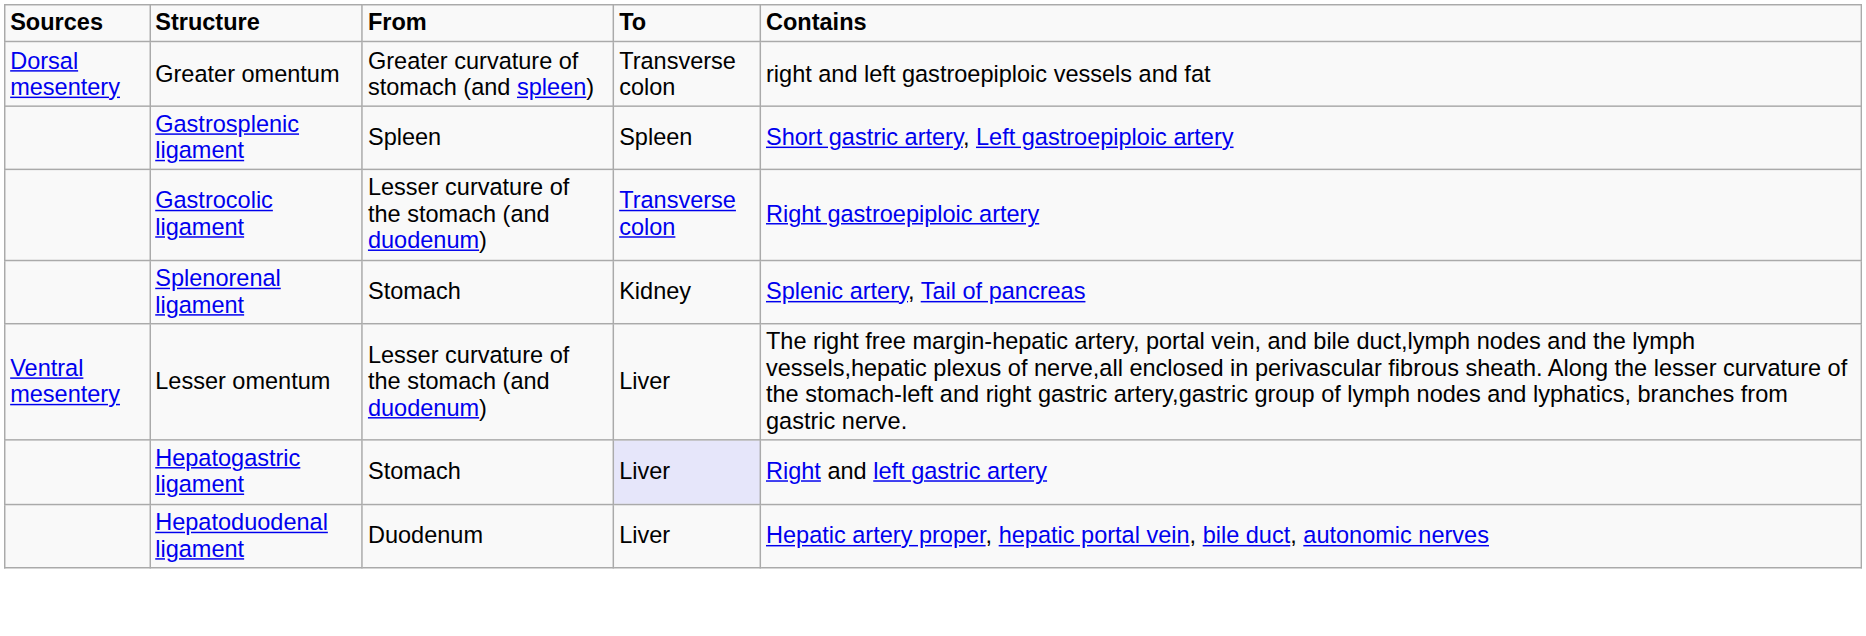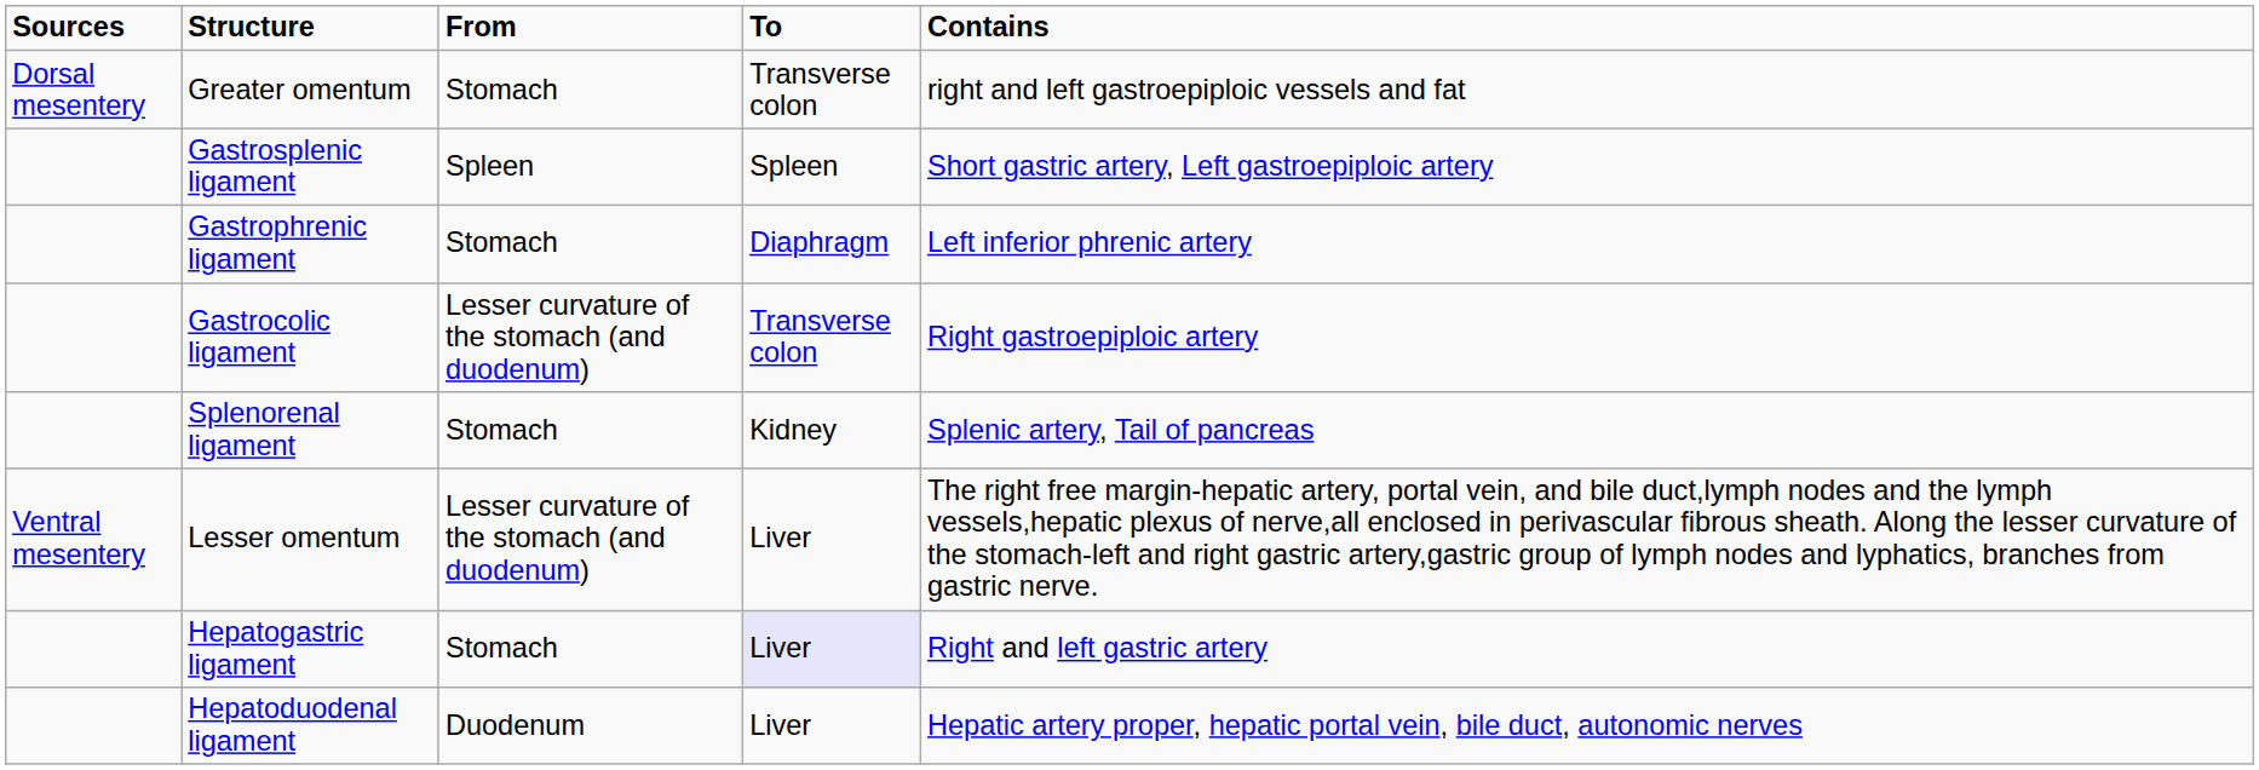Greater omentum | From: Greater curvature of stomach (and spleen) -> Stomach
+ row: Gastrophrenic ligament | Stomach | Diaphragm | Left inferior phrenic artery
